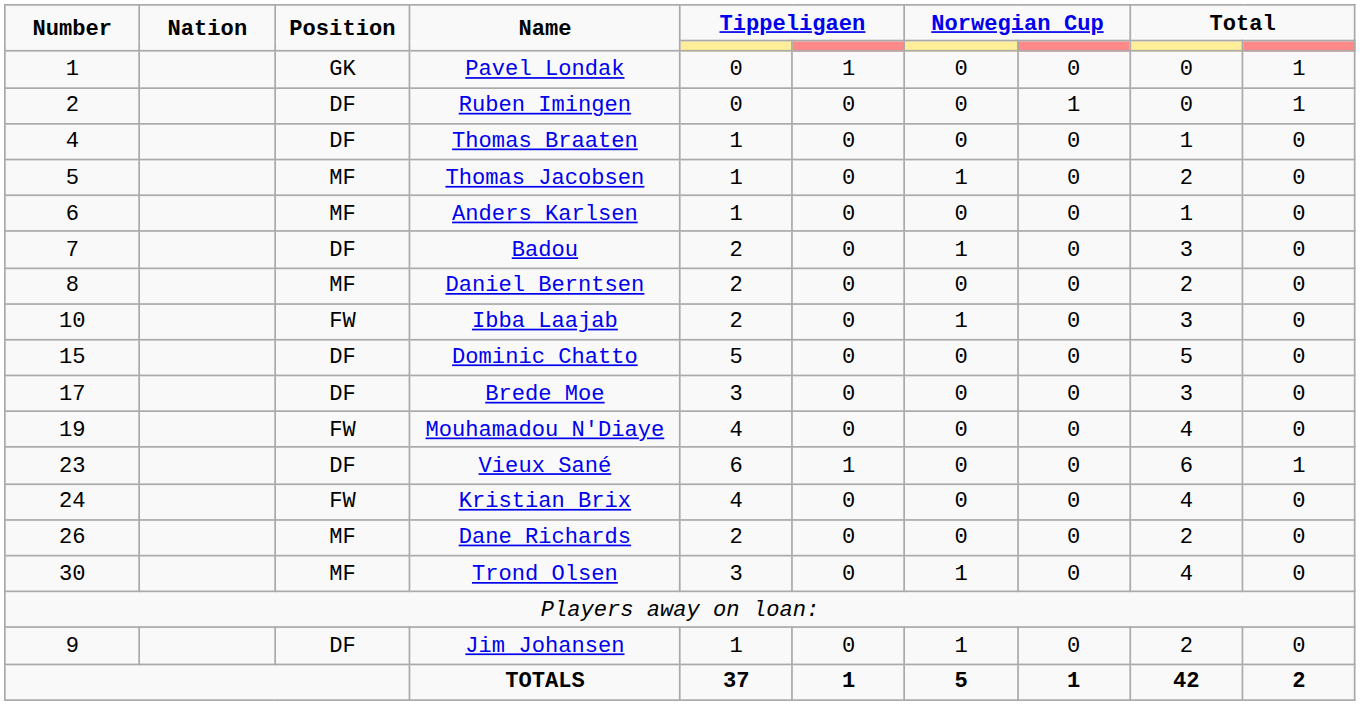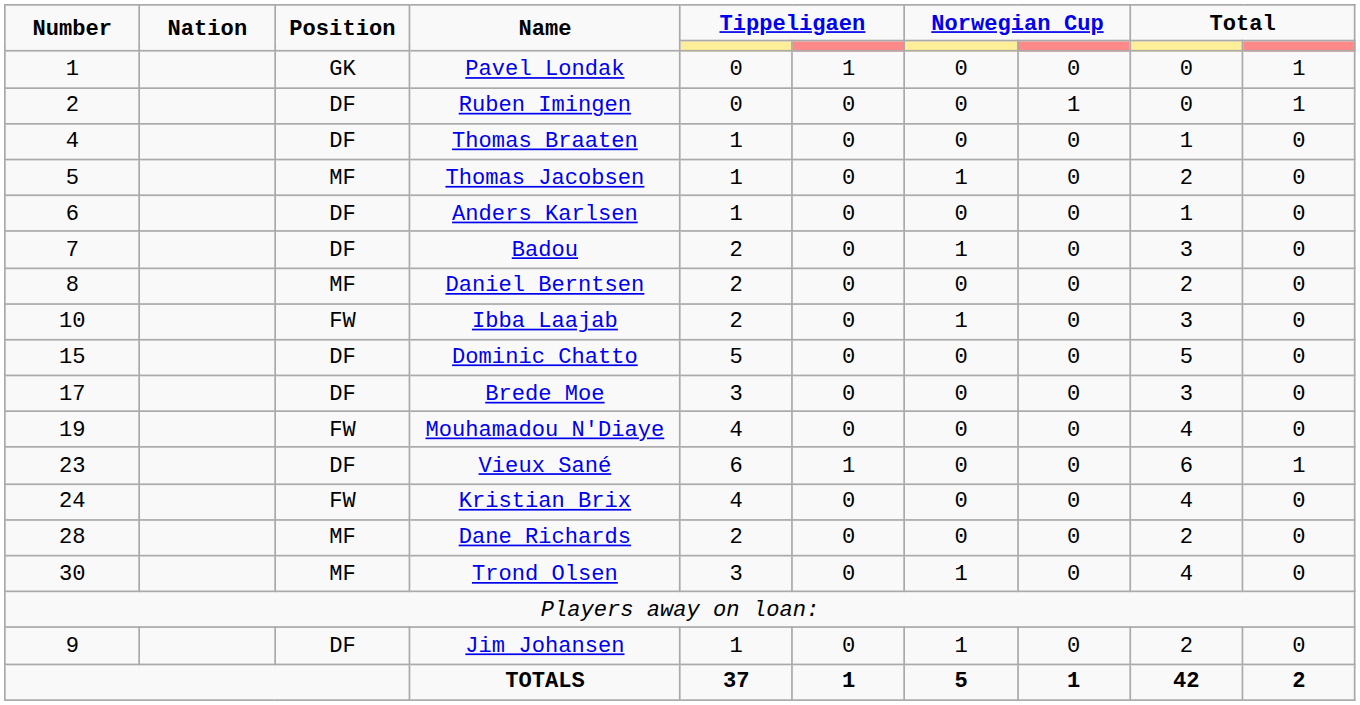Anders Karlsen | Position: MF -> DF
Dane Richards | Number: 26 -> 28
